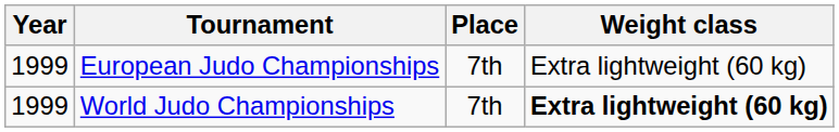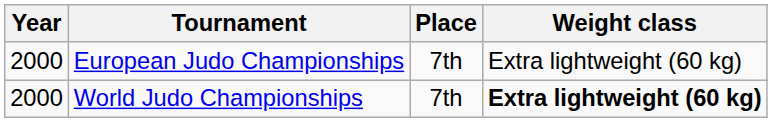European Judo Championships | Year: 1999 -> 2000
World Judo Championships | Year: 1999 -> 2000
